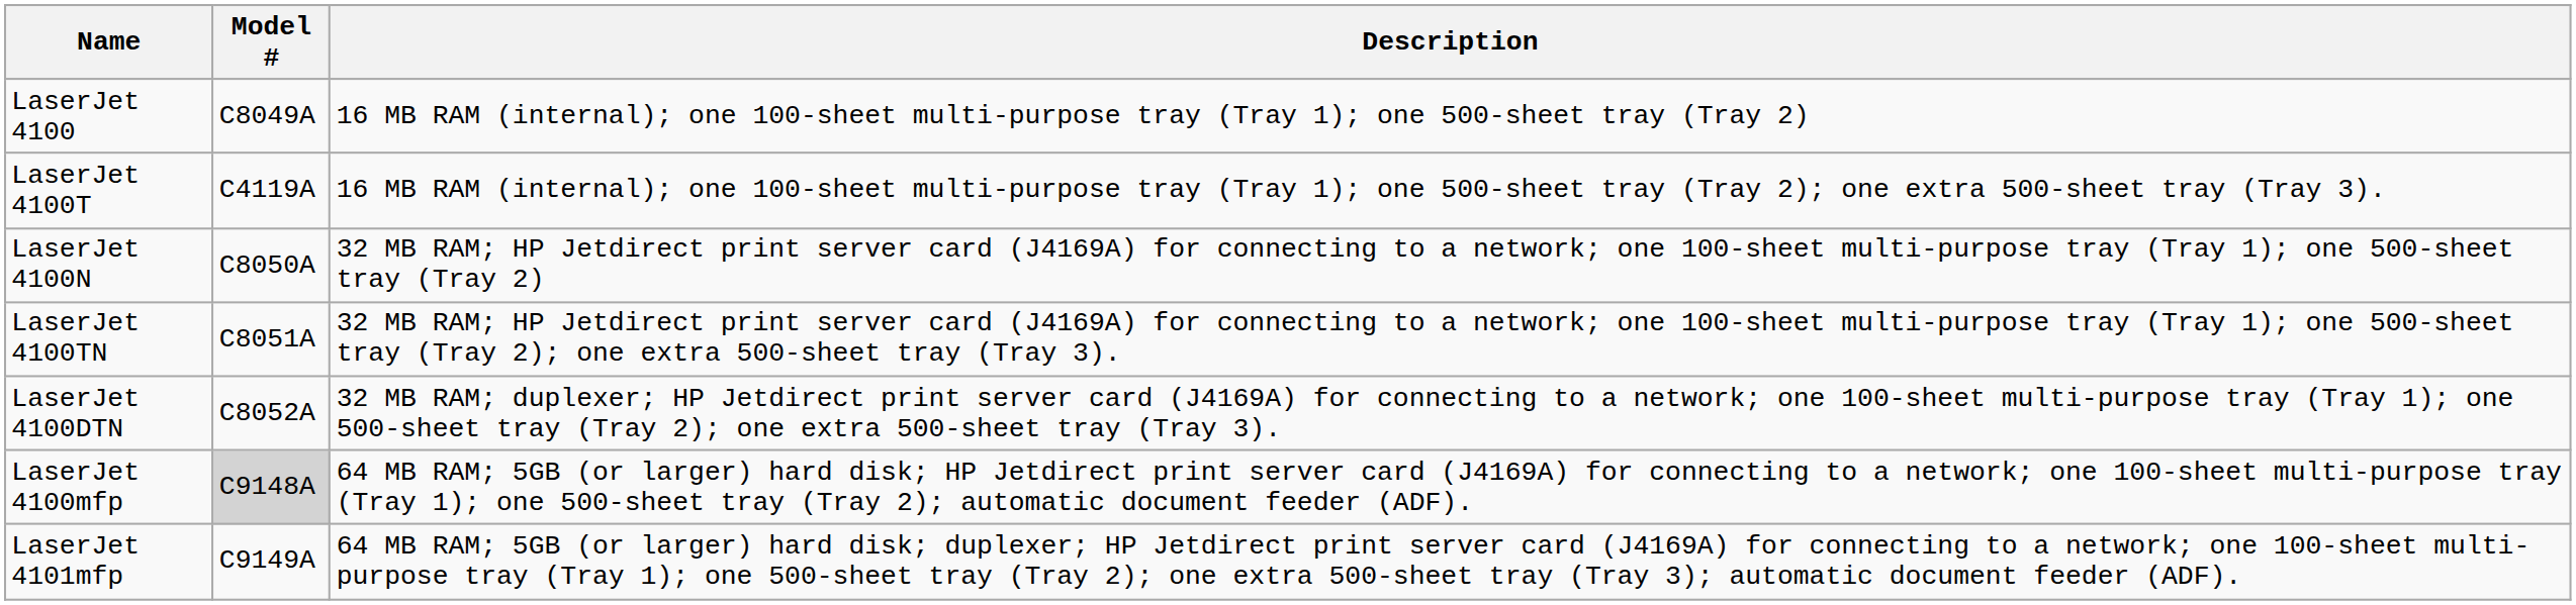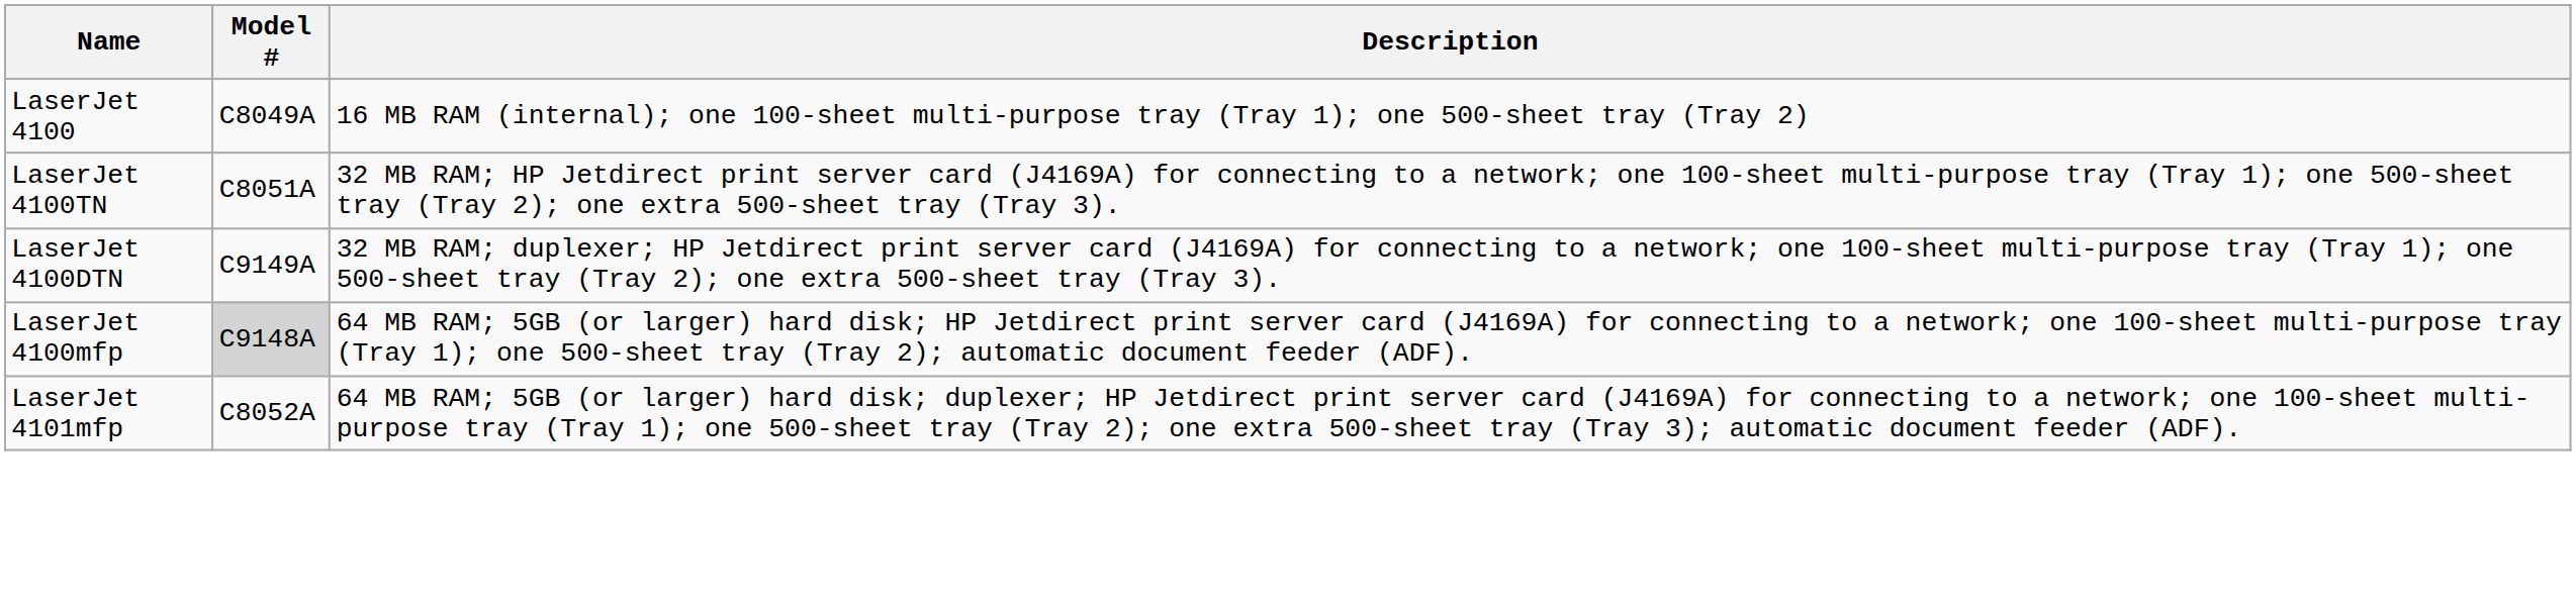- row: LaserJet 4100T | C4119A | 16 MB RAM (internal); one 100-sheet multi-purpose tray (Tray 1); one 500-sheet tray (Tray 2); one extra 500-sheet tray (Tray 3).
- row: LaserJet 4100N | C8050A | 32 MB RAM; HP Jetdirect print server card (J4169A) for connecting to a network; one 100-sheet multi-purpose tray (Tray 1); one 500-sheet tray (Tray 2)
LaserJet 4100DTN | Model #: C8052A -> C9149A
LaserJet 4101mfp | Model #: C9149A -> C8052A
